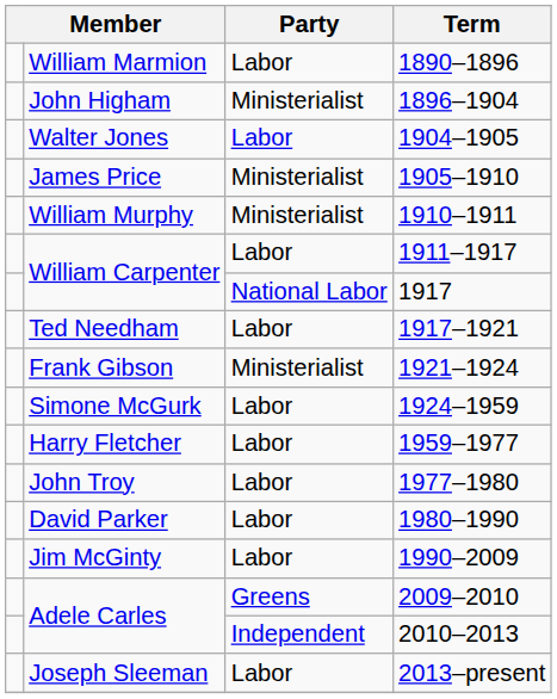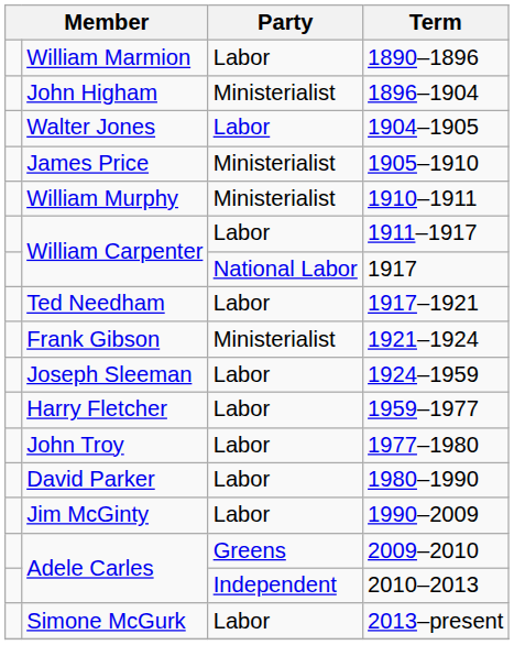1924–1959 | column 2: Simone McGurk -> Joseph Sleeman
2013–present | column 2: Joseph Sleeman -> Simone McGurk
